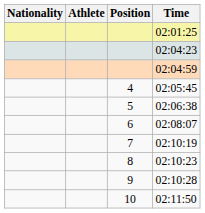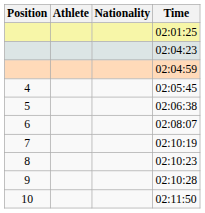columns swapped: Position <-> Nationality
